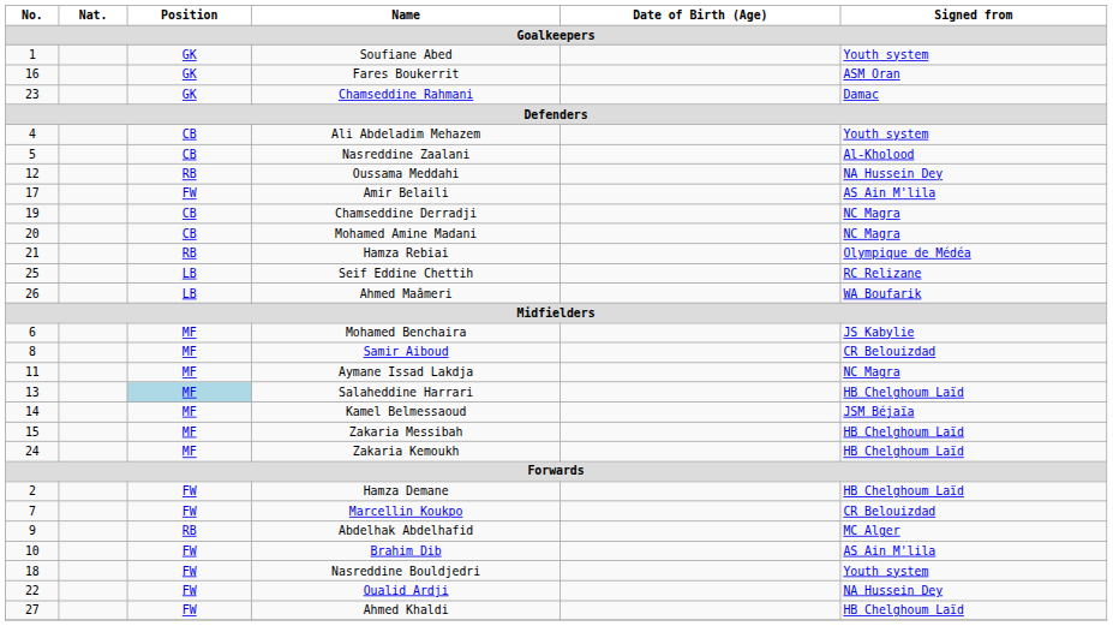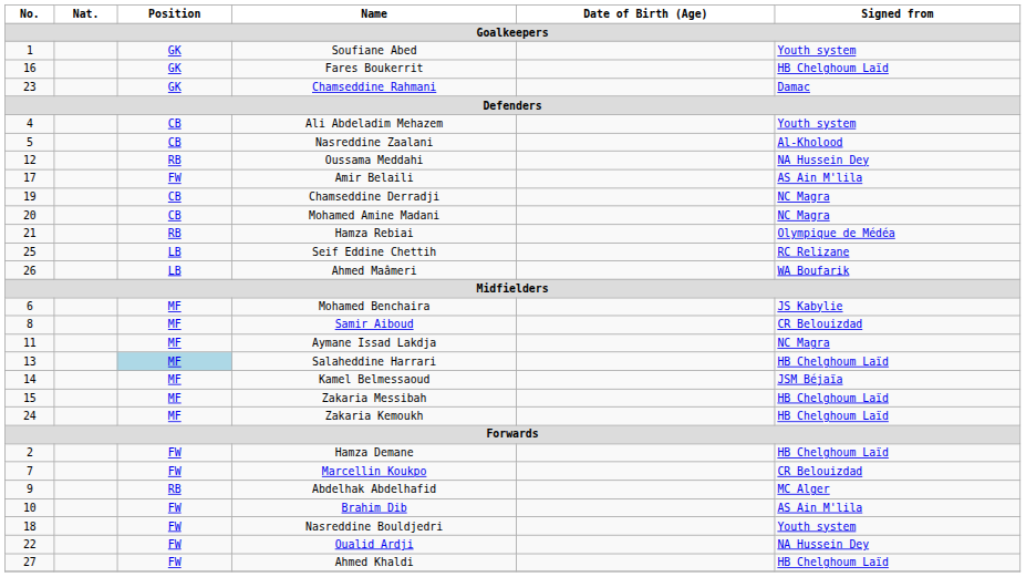Fares Boukerrit | Signed from: ASM Oran -> HB Chelghoum Laïd
